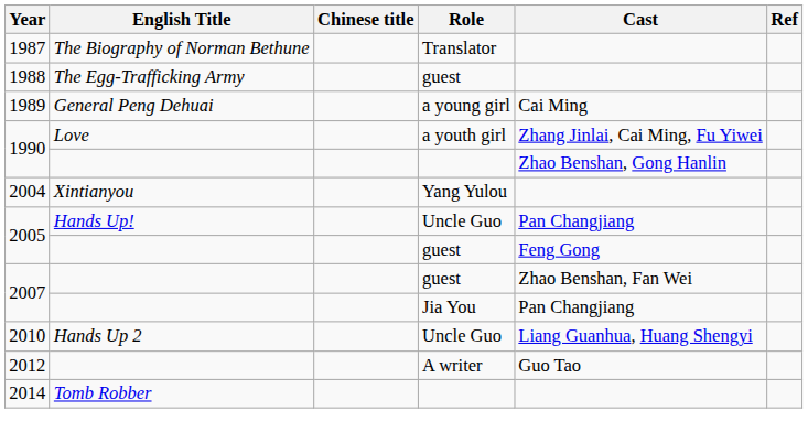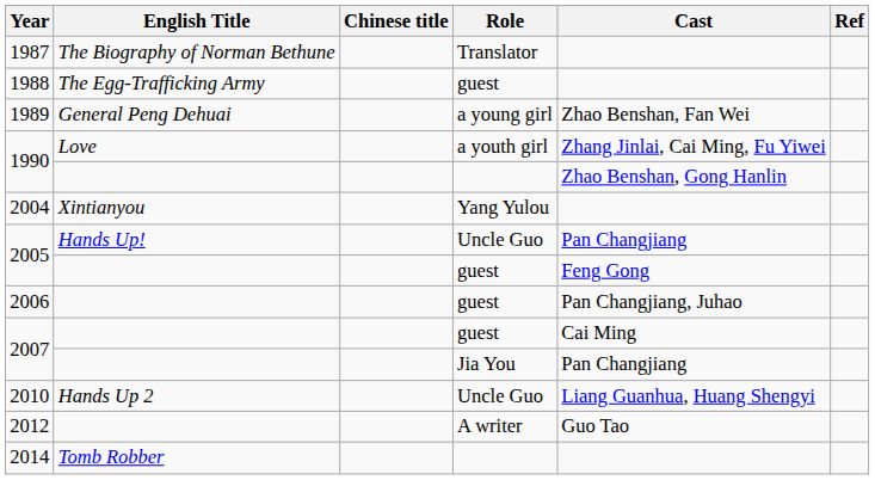1989 | Cast: Cai Ming -> Zhao Benshan, Fan Wei
+ row: 2006 | guest | Pan Changjiang, Juhao
2007 / guest | Cast: Zhao Benshan, Fan Wei -> Cai Ming
